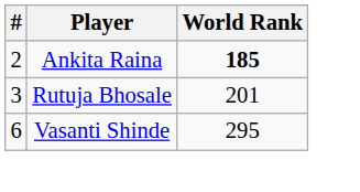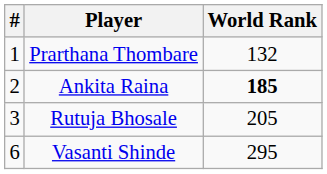+ row: 1 | Prarthana Thombare | 132
Rutuja Bhosale | World Rank: 201 -> 205
